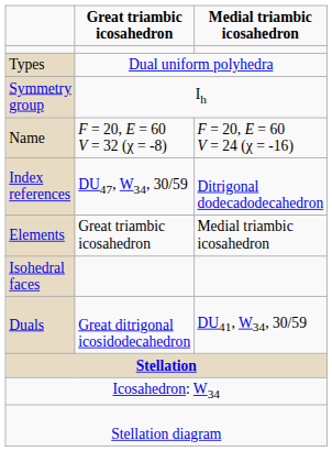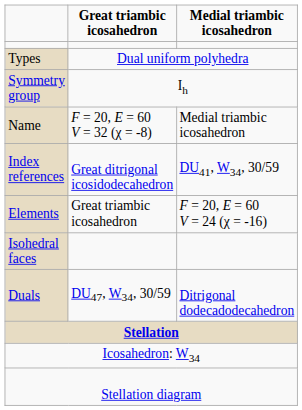Name | Medial triambic icosahedron: F = 20, E = 60 V = 24 (χ = -16) -> Medial triambic icosahedron
Index references | Great triambic icosahedron: DU47, W34, 30/59 -> Great ditrigonal icosidodecahedron
Index references | Medial triambic icosahedron: Ditrigonal dodecadodecahedron -> DU41, W34, 30/59
Elements | Medial triambic icosahedron: Medial triambic icosahedron -> F = 20, E = 60 V = 24 (χ = -16)
Duals | Great triambic icosahedron: Great ditrigonal icosidodecahedron -> DU47, W34, 30/59
Duals | Medial triambic icosahedron: DU41, W34, 30/59 -> Ditrigonal dodecadodecahedron
